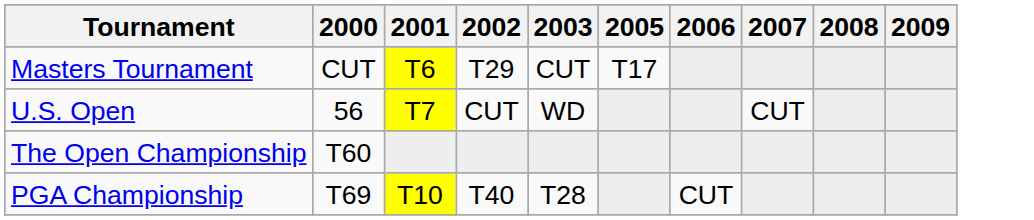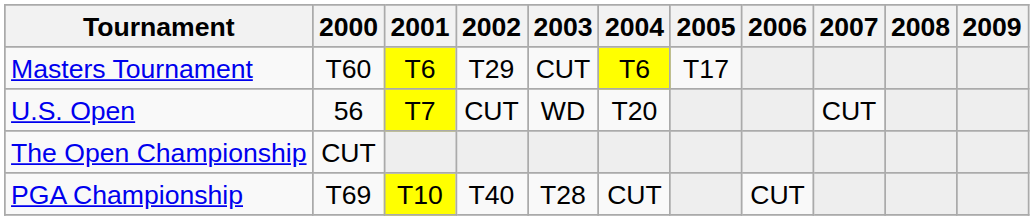+ column: 2004 | T6 | T20 | CUT
Masters Tournament | 2000: CUT -> T60
The Open Championship | 2000: T60 -> CUT
